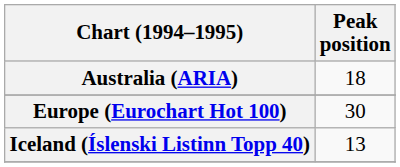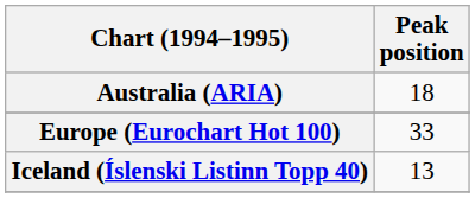Europe (Eurochart Hot 100) | Peak position: 30 -> 33
